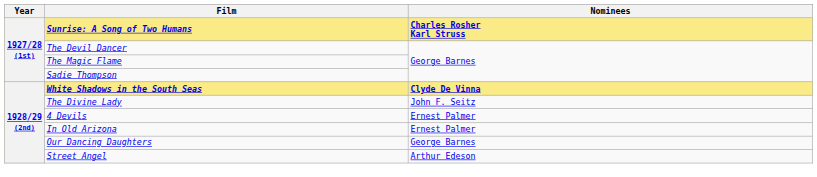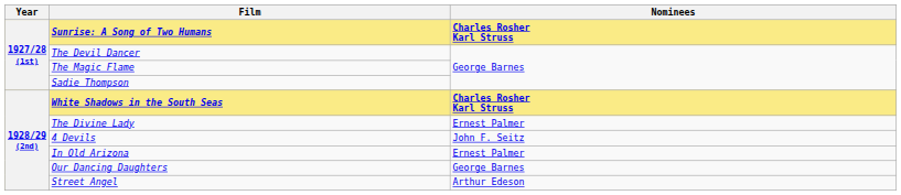White Shadows in the South Seas | Nominees: Clyde De Vinna -> Charles Rosher Karl Struss
The Divine Lady | Nominees: John F. Seitz -> Ernest Palmer
4 Devils | Nominees: Ernest Palmer -> John F. Seitz
